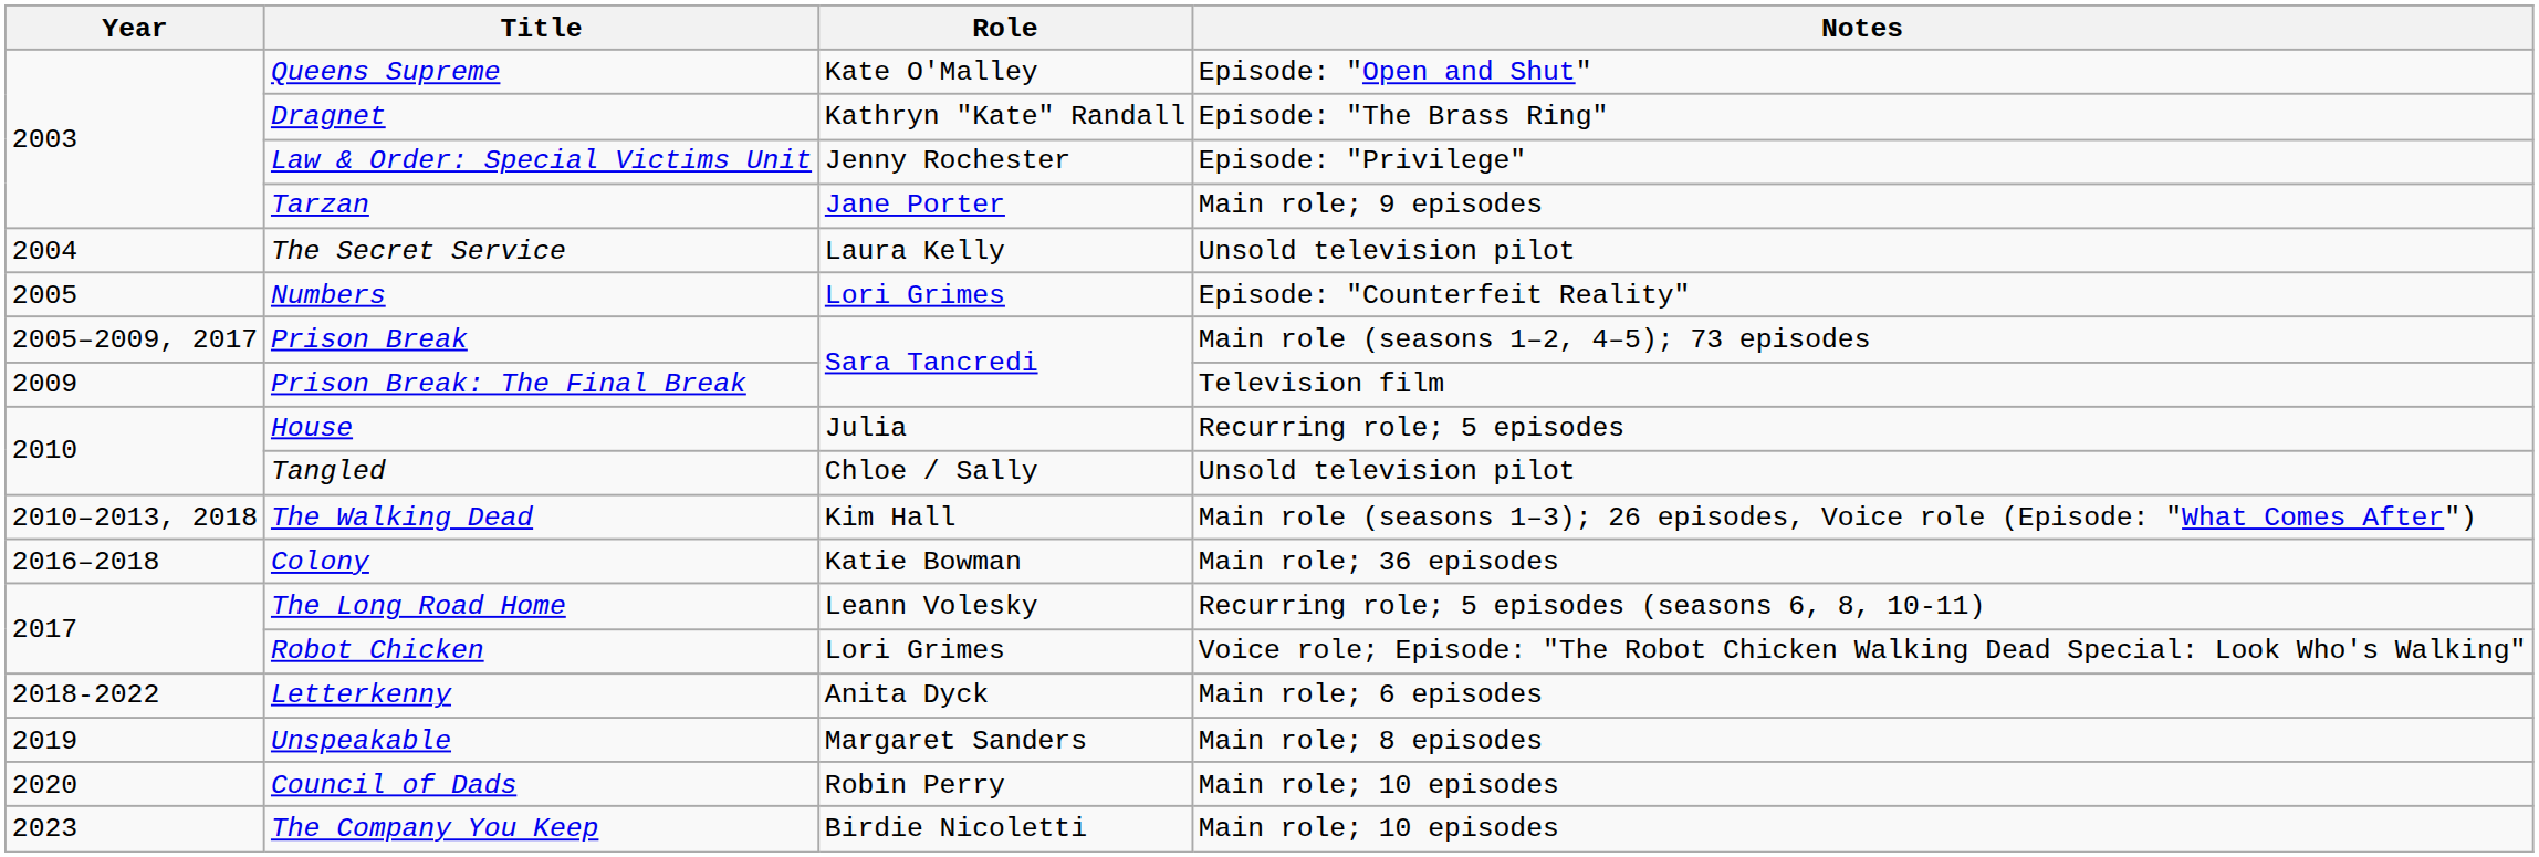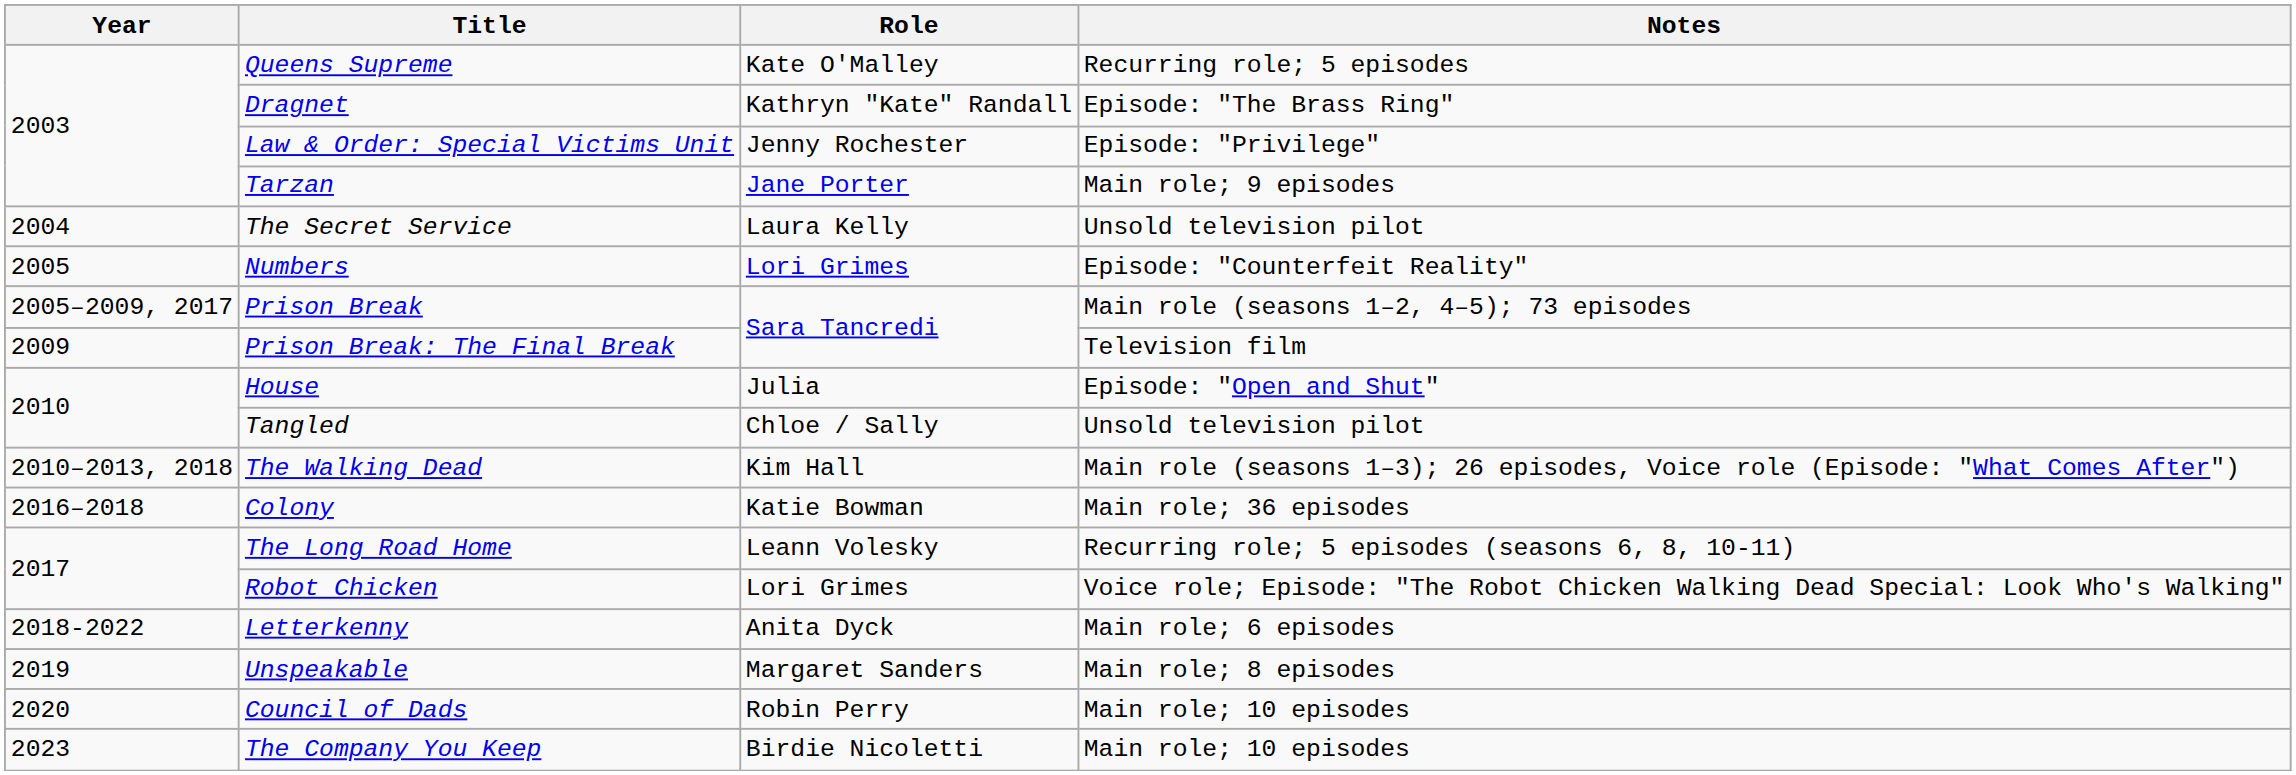Queens Supreme | Notes: Episode: "Open and Shut" -> Recurring role; 5 episodes
House | Notes: Recurring role; 5 episodes -> Episode: "Open and Shut"
